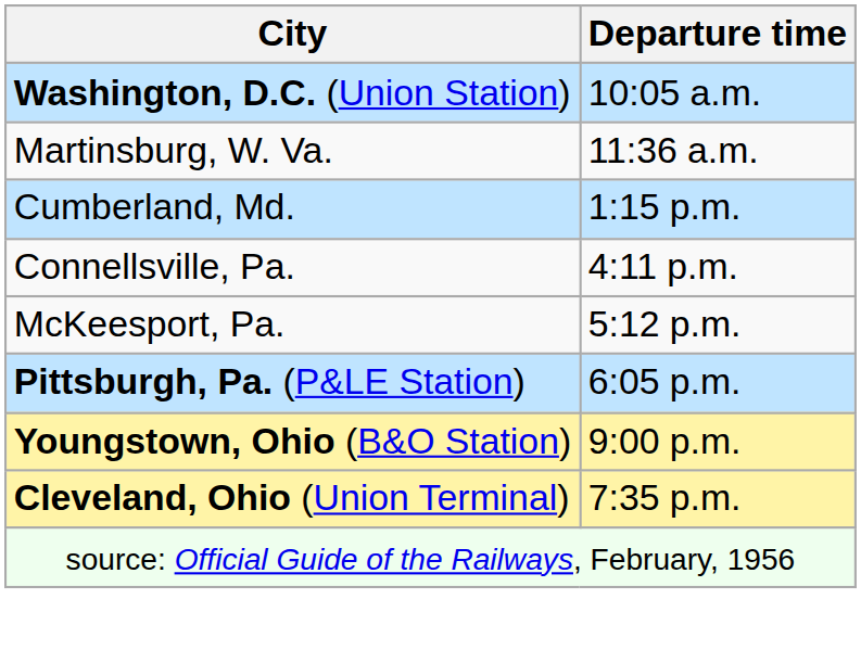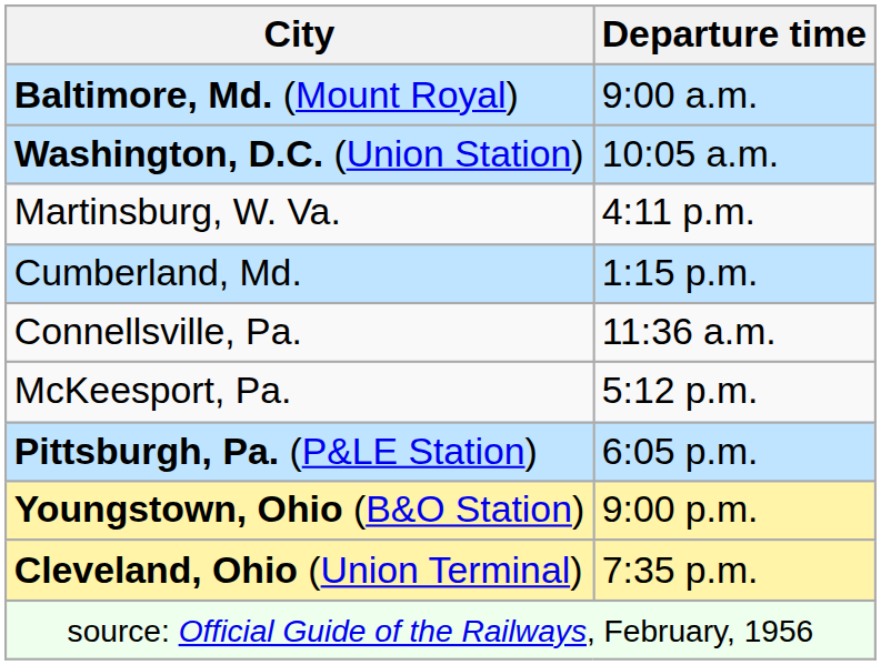+ row: Baltimore, Md. (Mount Royal) | 9:00 a.m.
Martinsburg, W. Va. | Departure time: 11:36 a.m. -> 4:11 p.m.
Connellsville, Pa. | Departure time: 4:11 p.m. -> 11:36 a.m.
